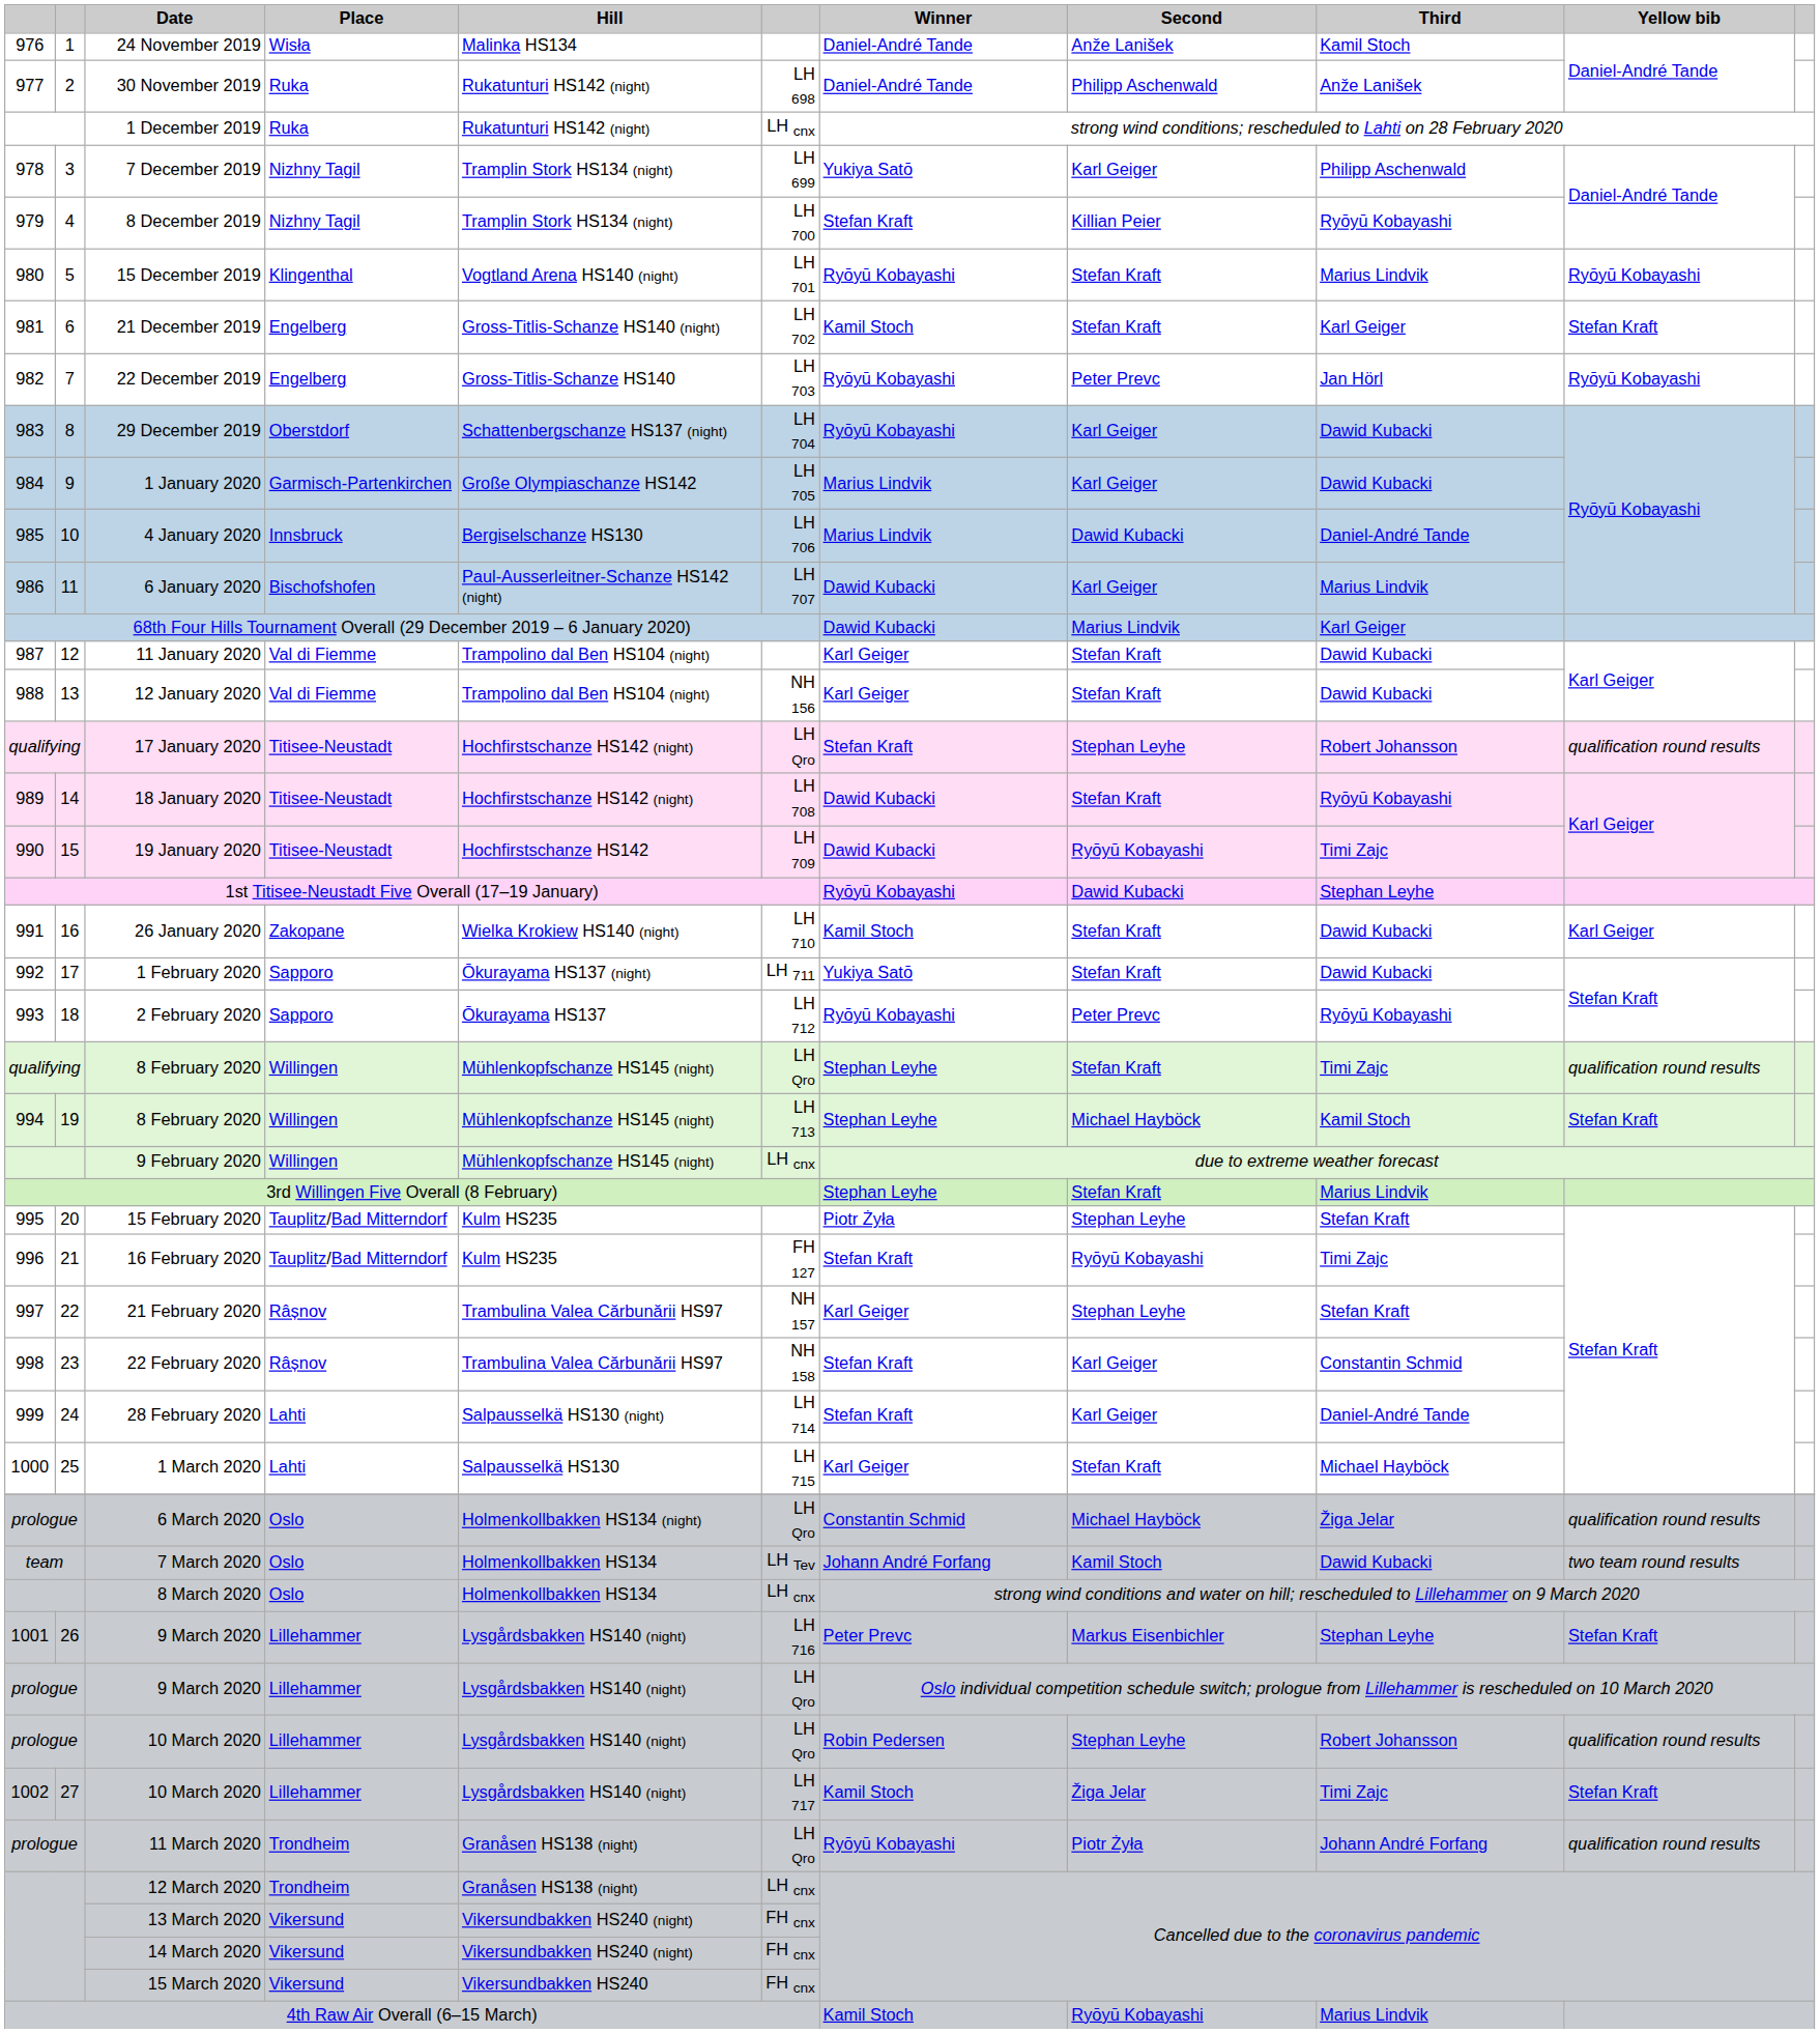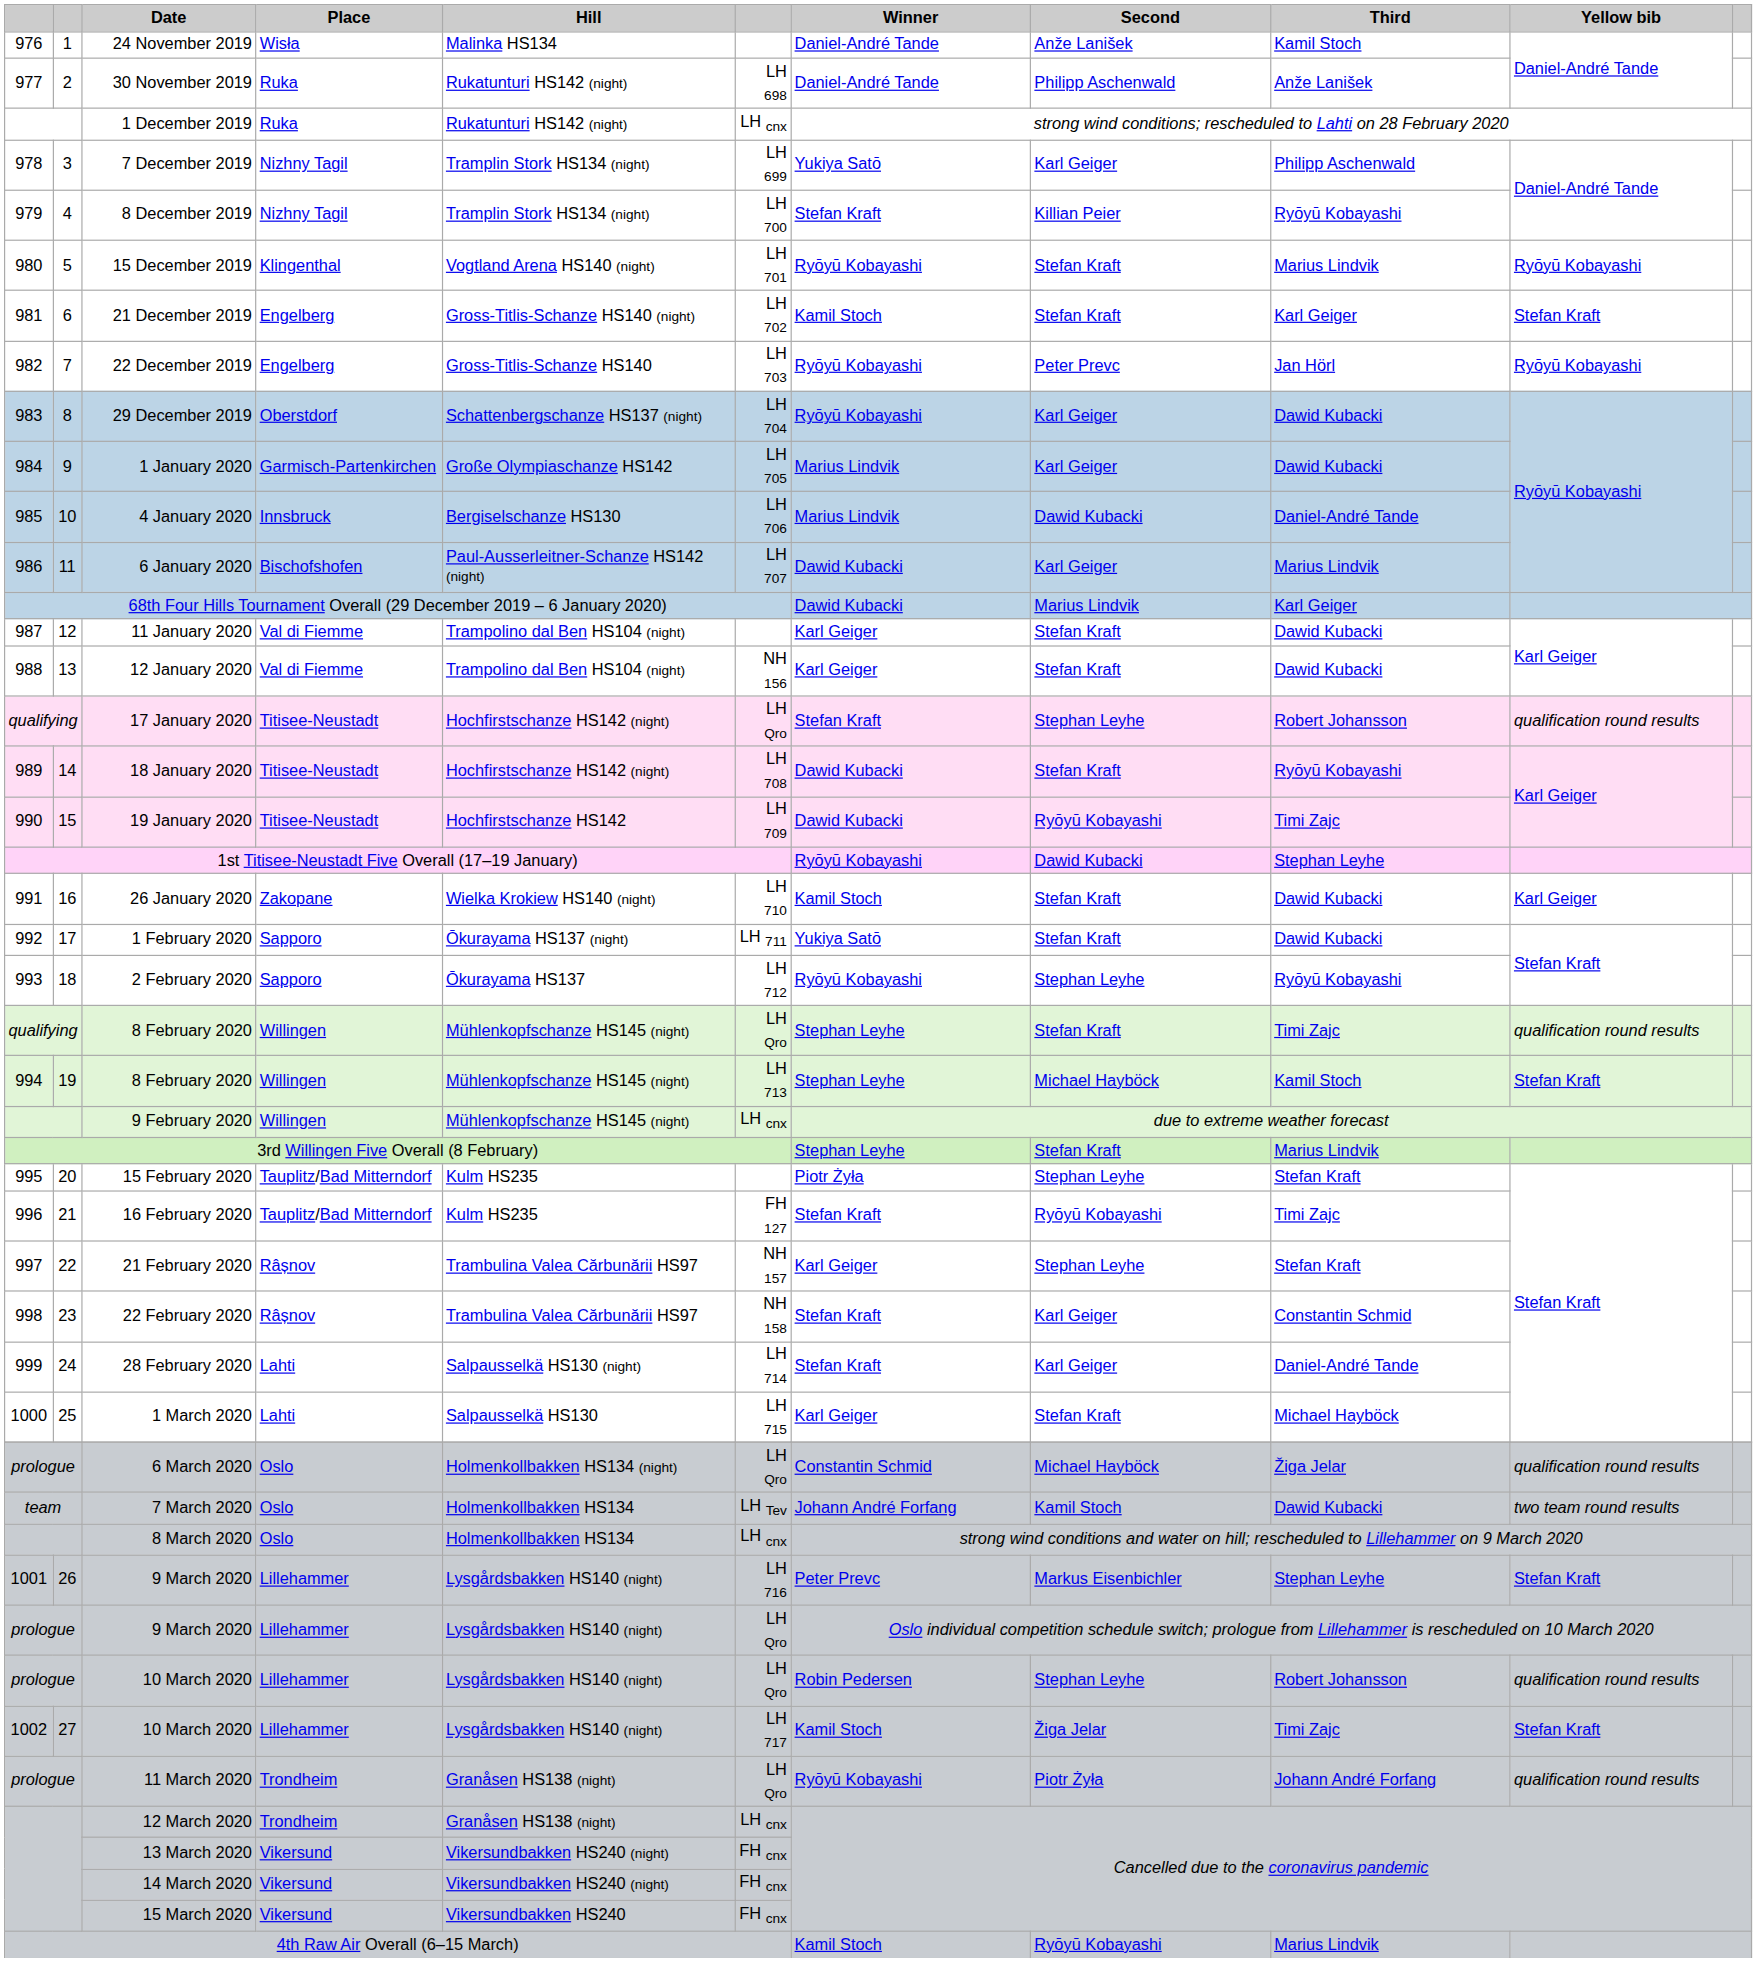2 February 2020 | Second: Peter Prevc -> Stephan Leyhe
